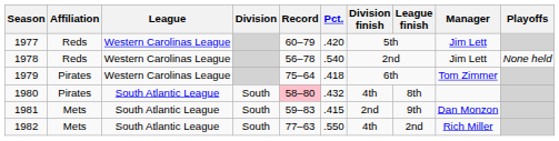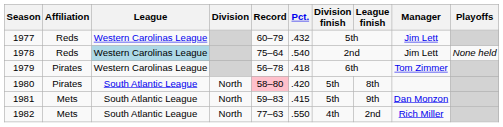1977 | Pct.: .420 -> .432
1978 | League: no background -> lightblue background
1978 | Record: 56–78 -> 75–64
1979 | Record: 75–64 -> 56–78
1980 | Division: South -> North
1980 | Pct.: .432 -> .420
1980 | Division finish: 4th -> 5th
1981 | Division: South -> North
1981 | Division finish: 2nd -> 5th
1982 | Division: South -> North
